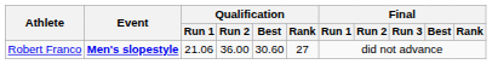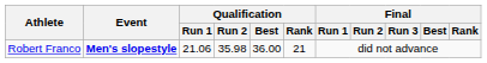Robert Franco | Qualification / Run 2: 36.00 -> 35.98
Robert Franco | Qualification / Best: 30.60 -> 36.00
Robert Franco | Qualification / Rank: 27 -> 21
